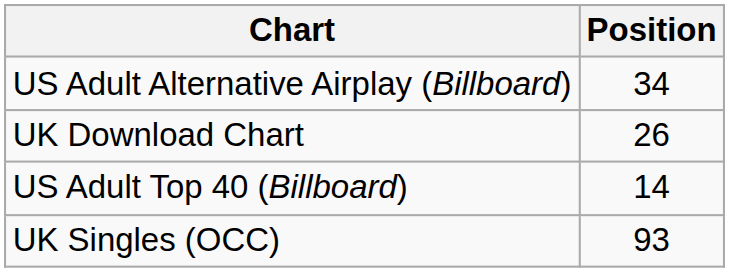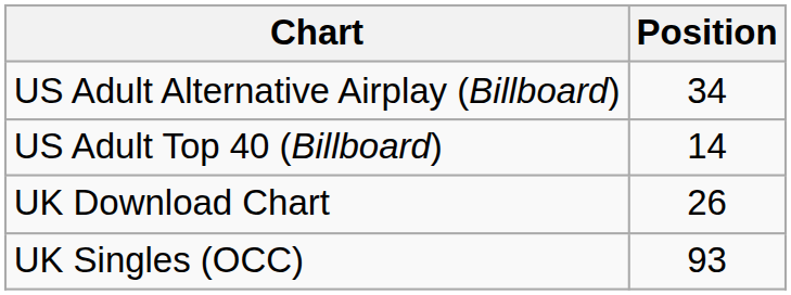rows swapped: US Adult Top 40 (Billboard) <-> UK Download Chart
